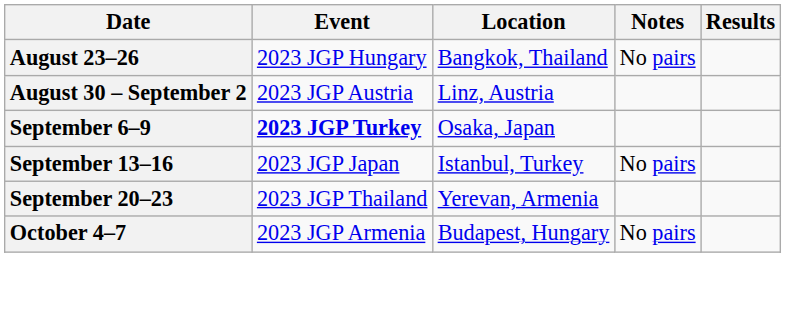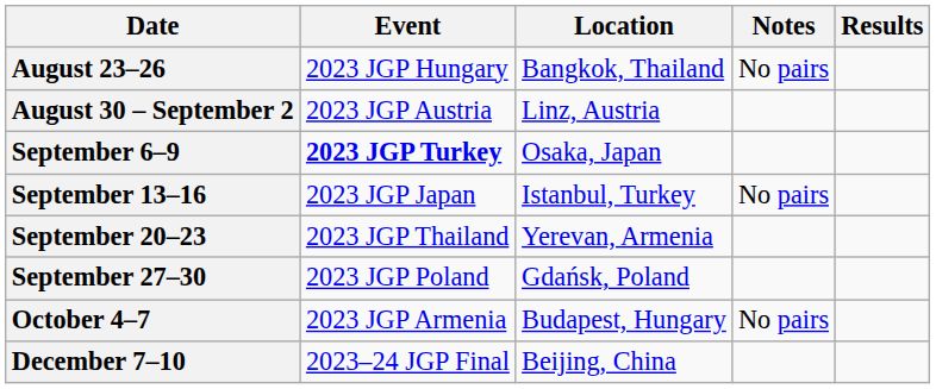+ row: September 27–30 | 2023 JGP Poland | Gdańsk, Poland
+ row: December 7–10 | 2023–24 JGP Final | Beijing, China
